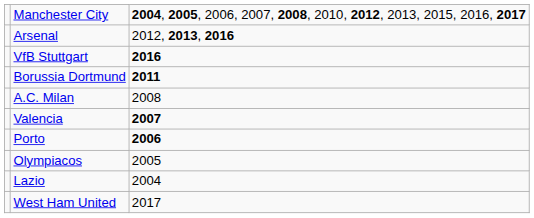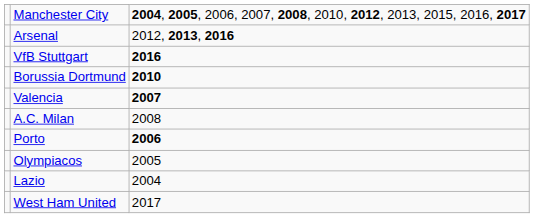Borussia Dortmund | column 3: 2011 -> 2010
rows swapped: A.C. Milan <-> Valencia
